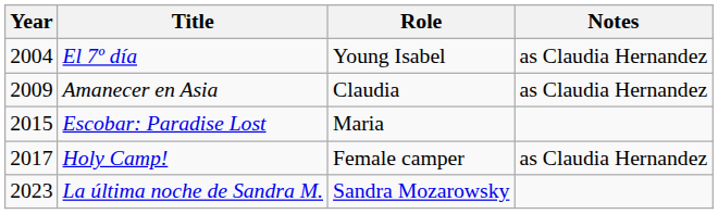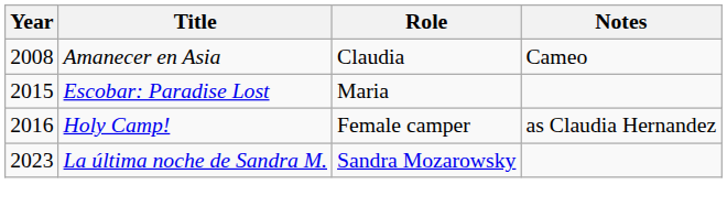- row: 2004 | El 7º día | Young Isabel | as Claudia Hernandez
Amanecer en Asia | Year: 2009 -> 2008
Amanecer en Asia | Notes: as Claudia Hernandez -> Cameo
Holy Camp! | Year: 2017 -> 2016
